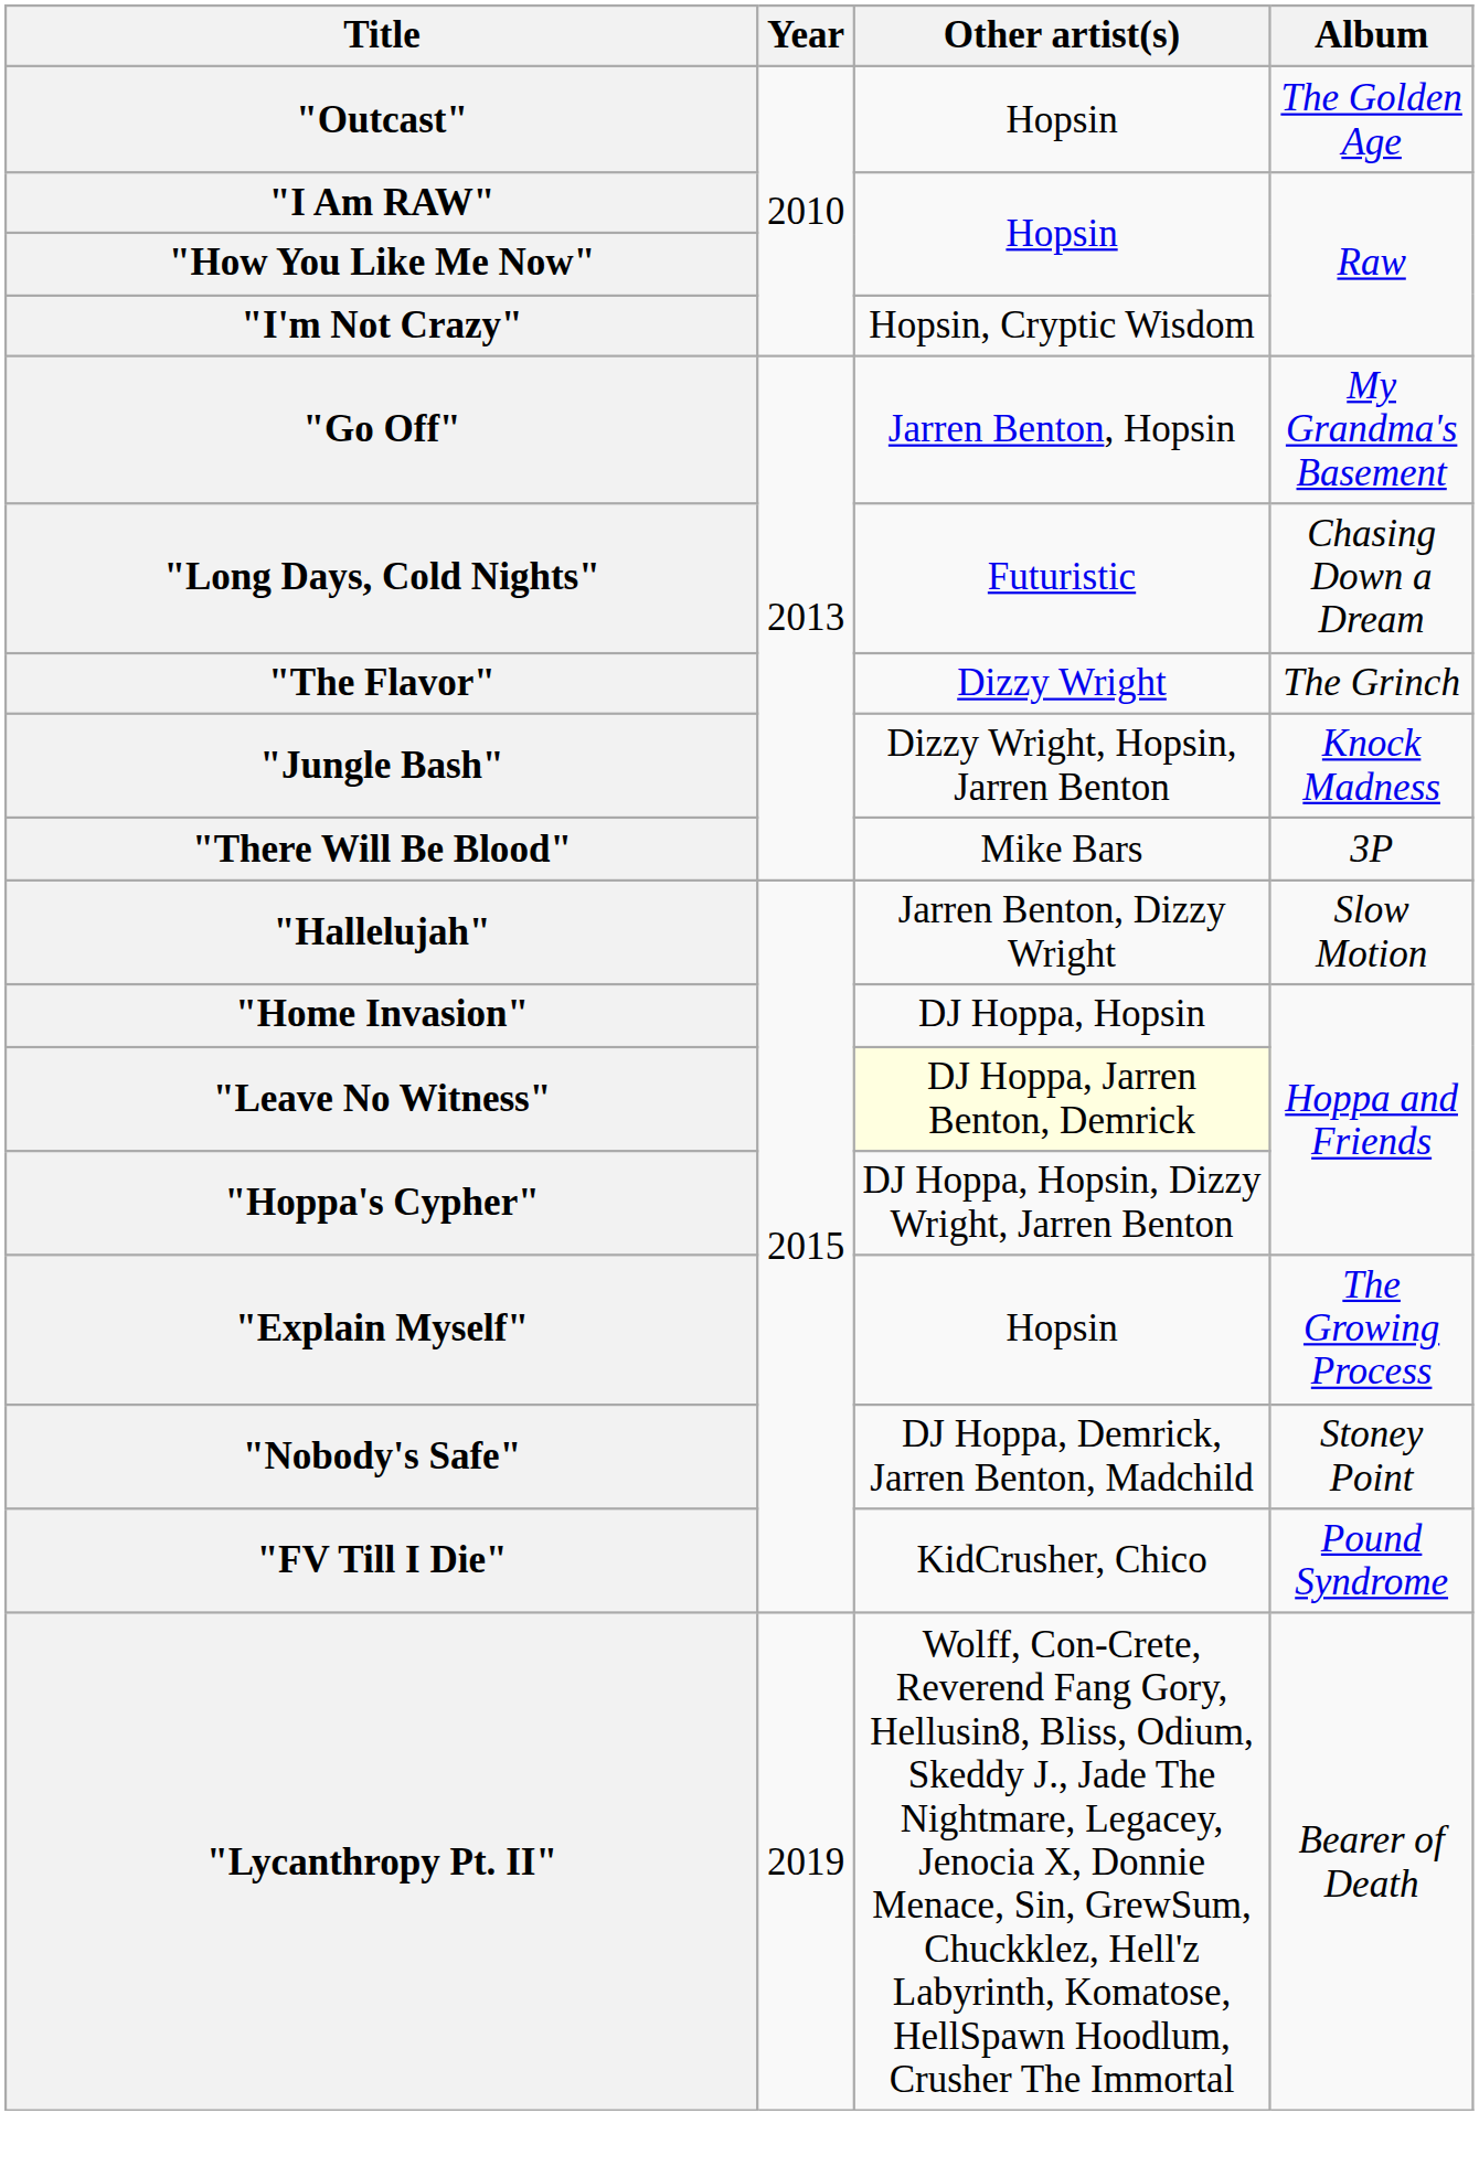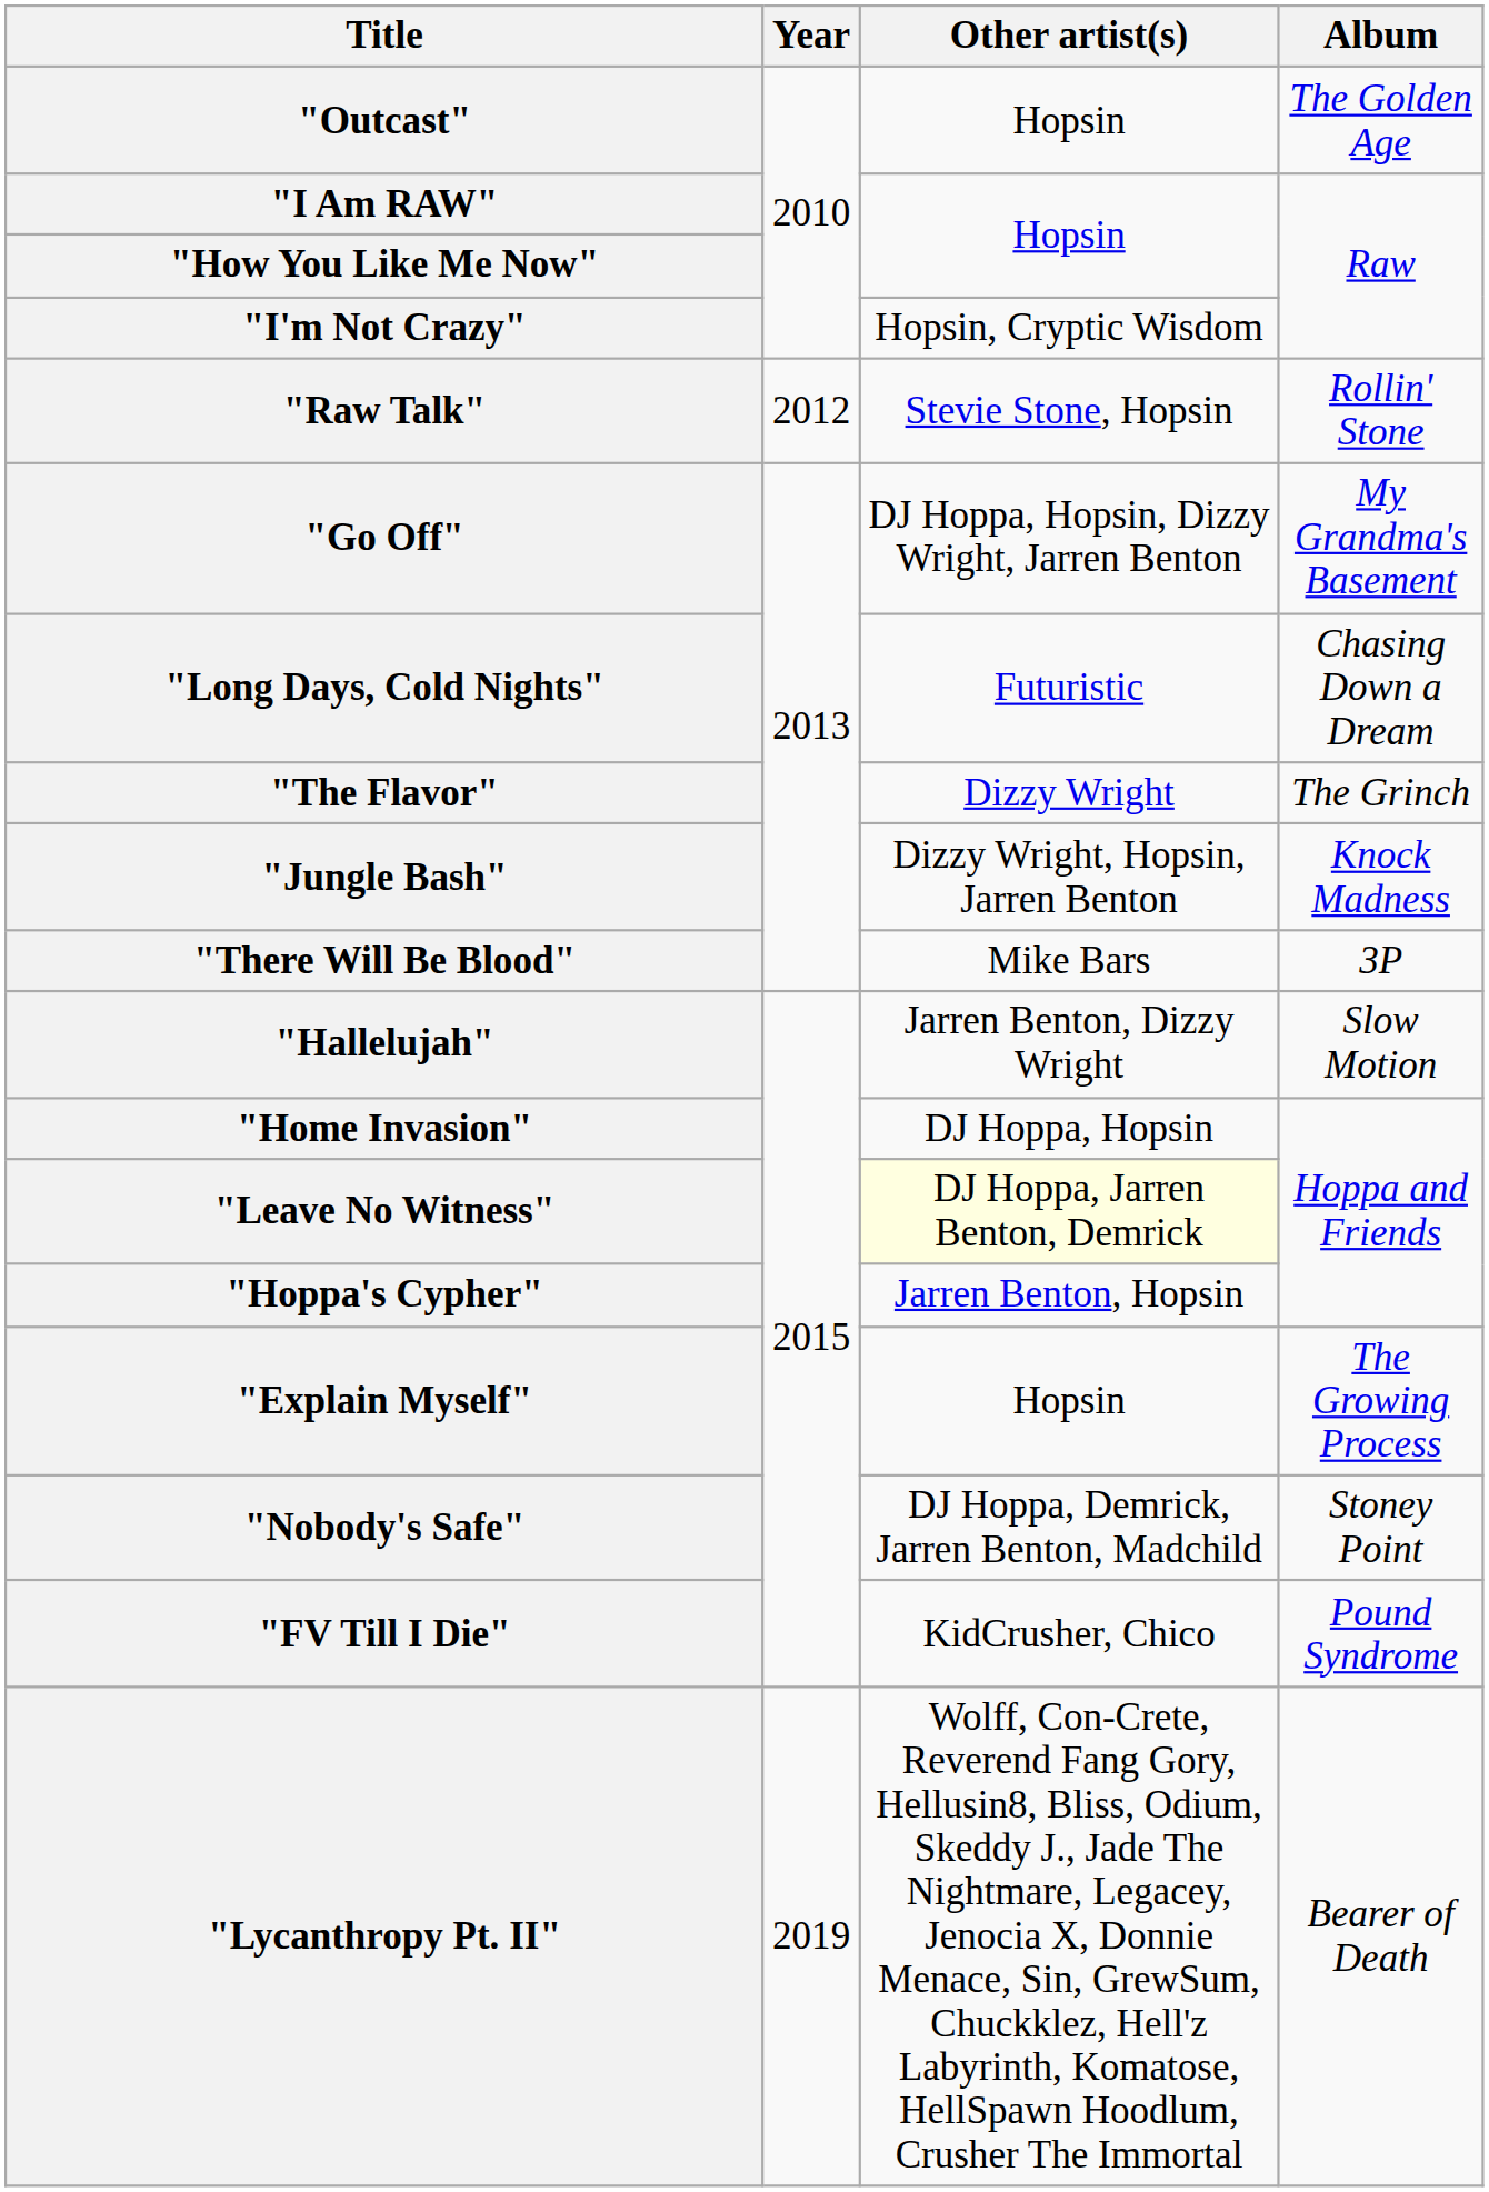+ row: "Raw Talk" | 2012 | Stevie Stone, Hopsin | Rollin' Stone
"Go Off" | Other artist(s): Jarren Benton, Hopsin -> DJ Hoppa, Hopsin, Dizzy Wright, Jarren Benton
"Hoppa's Cypher" | Other artist(s): DJ Hoppa, Hopsin, Dizzy Wright, Jarren Benton -> Jarren Benton, Hopsin
